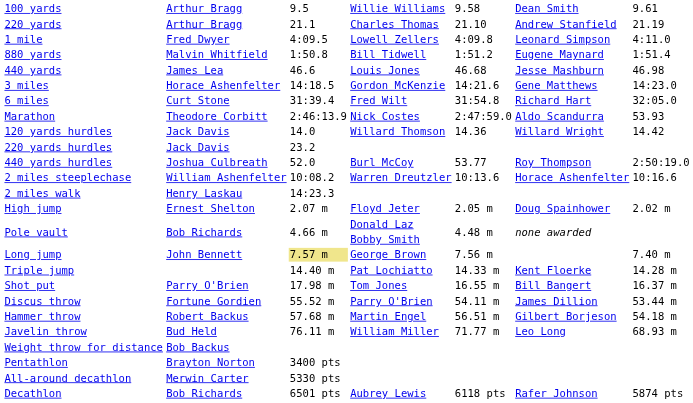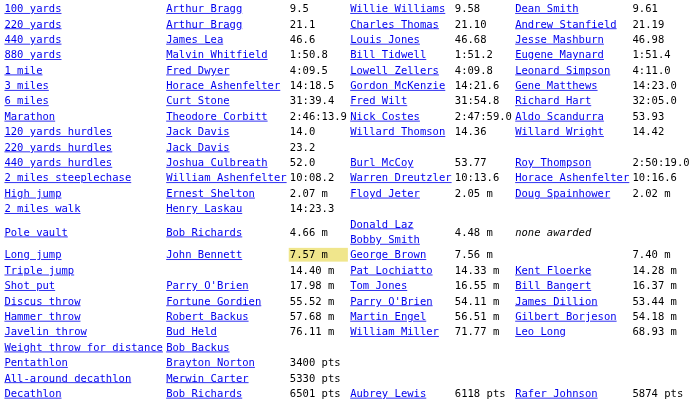rows swapped: 440 yards <-> 1 mile
rows swapped: 2 miles walk <-> High jump
